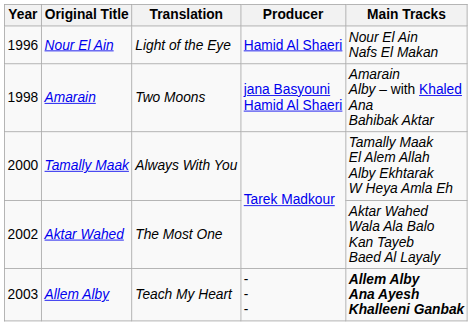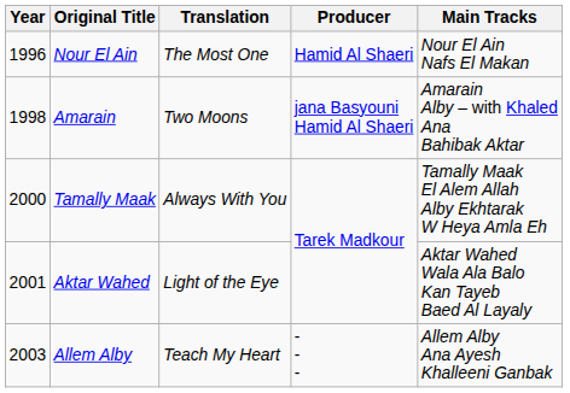Nour El Ain | Translation: Light of the Eye -> The Most One
Aktar Wahed | Year: 2002 -> 2001
Aktar Wahed | Translation: The Most One -> Light of the Eye
Allem Alby | Main Tracks: bold -> normal
